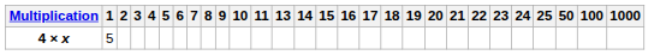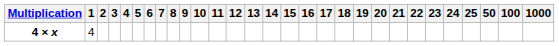+ column: 12
4 × x | 1: 5 -> 4
